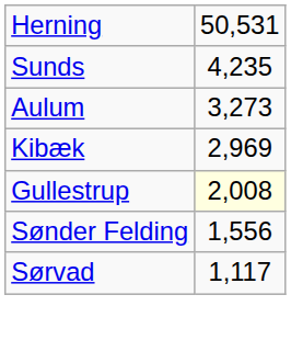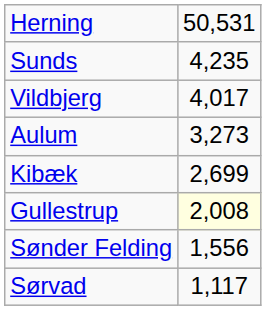+ row: Vildbjerg | 4,017
Kibæk | column 2: 2,969 -> 2,699
